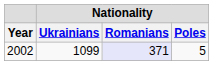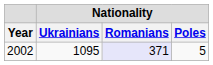2002 | Nationality / Ukrainians: 1099 -> 1095
